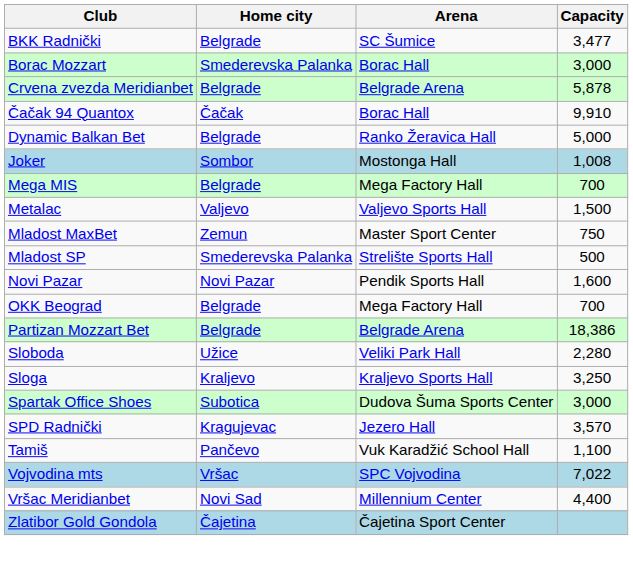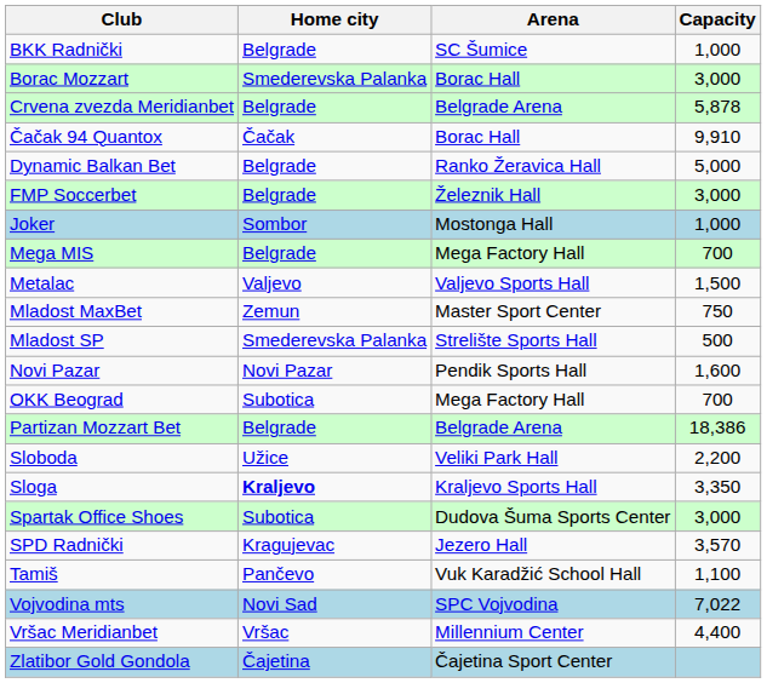BKK Radnički | Capacity: 3,477 -> 1,000
+ row: FMP Soccerbet | Belgrade | Železnik Hall | 3,000
Joker | Capacity: 1,008 -> 1,000
OKK Beograd | Home city: Belgrade -> Subotica
Sloboda | Capacity: 2,280 -> 2,200
Sloga | Home city: normal -> bold
Sloga | Capacity: 3,250 -> 3,350
Vojvodina mts | Home city: Vršac -> Novi Sad
Vršac Meridianbet | Home city: Novi Sad -> Vršac
